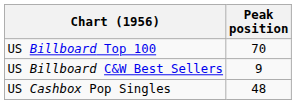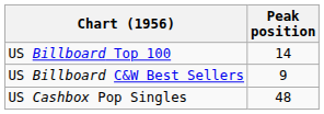US Billboard Top 100 | Peak position: 70 -> 14
